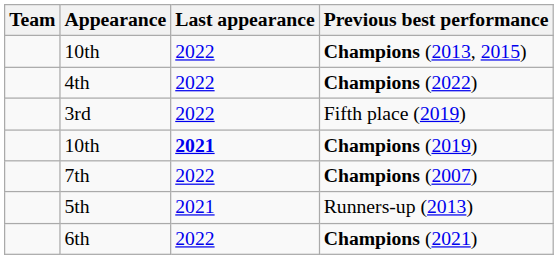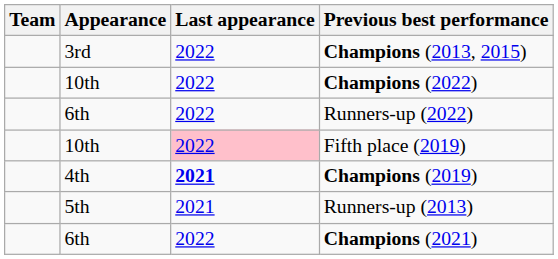Champions (2013, 2015) | Appearance: 10th -> 3rd
Champions (2022) | Appearance: 4th -> 10th
+ row: 6th | 2022 | Runners-up (2022)
Fifth place (2019) | Appearance: 3rd -> 10th
Fifth place (2019) | Last appearance: no background -> pink background
Champions (2019) | Appearance: 10th -> 4th
- row: 7th | 2022 | Champions (2007)
